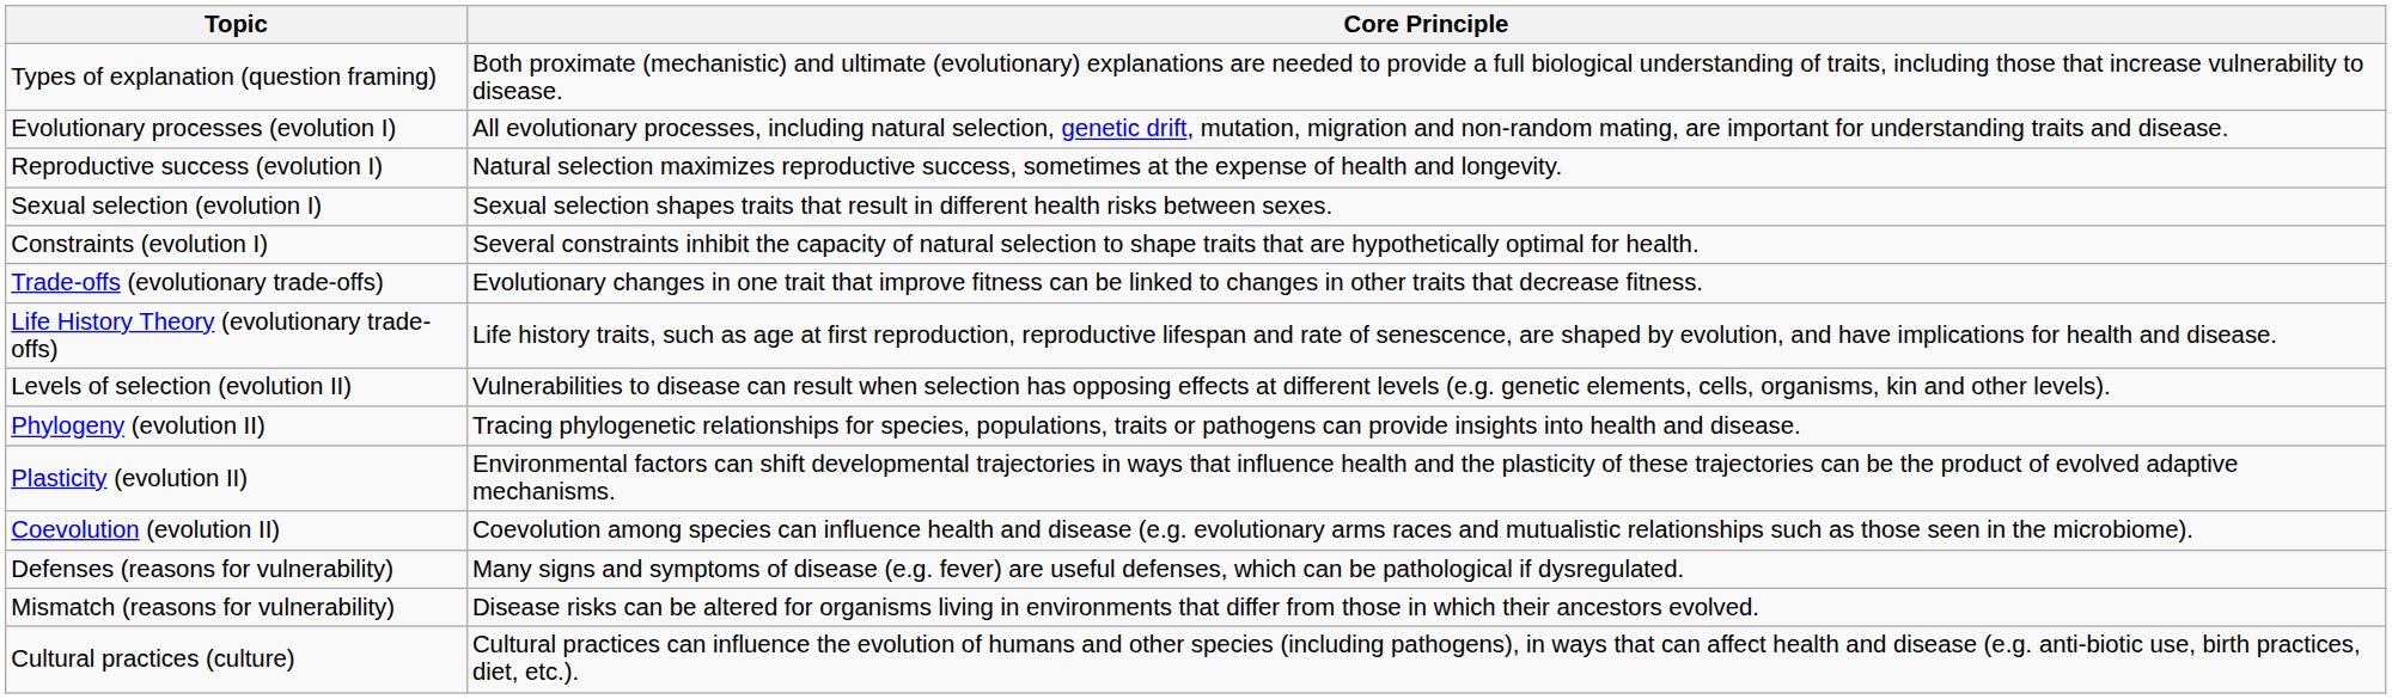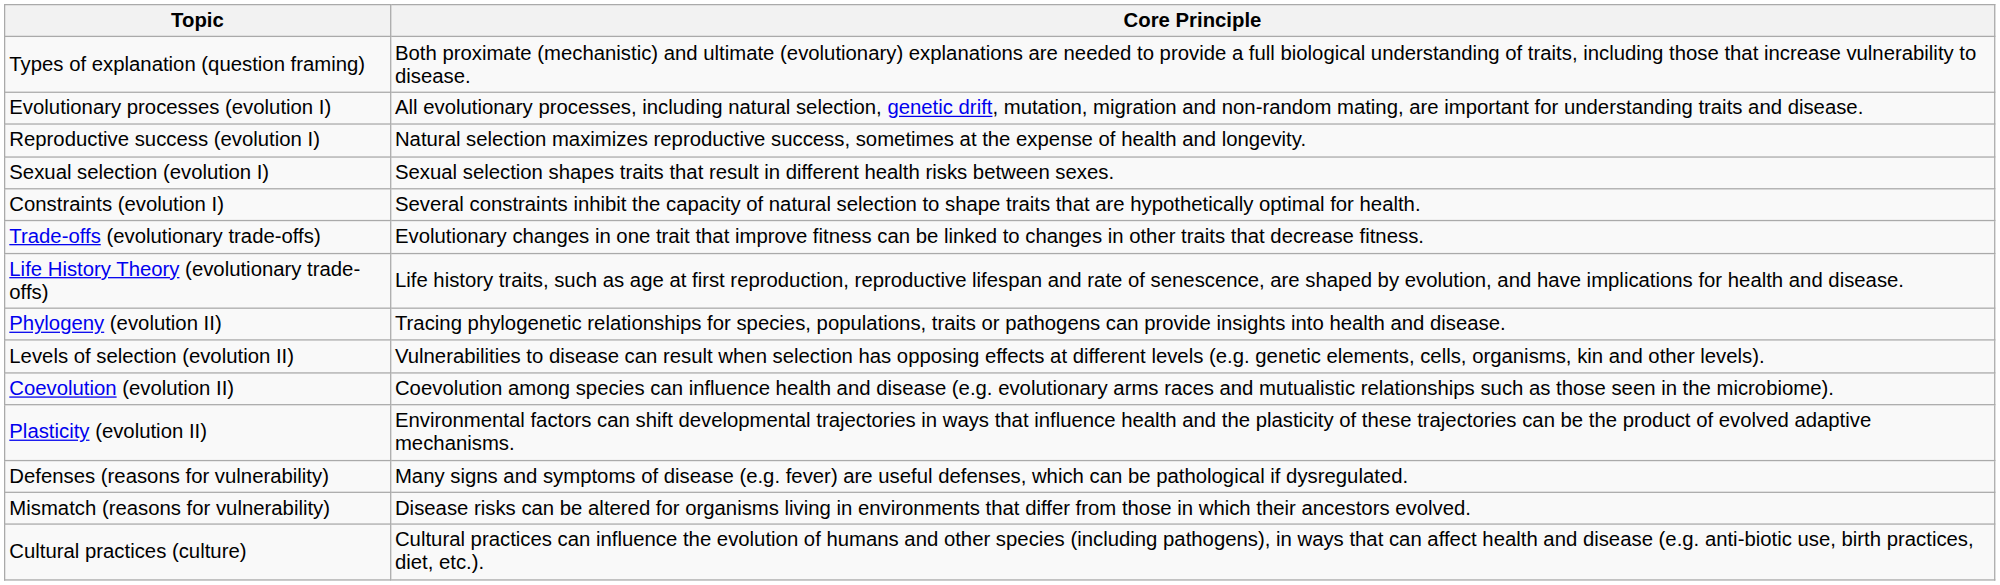rows swapped: Levels of selection (evolution II) <-> Phylogeny (evolution II)
rows swapped: Coevolution (evolution II) <-> Plasticity (evolution II)
